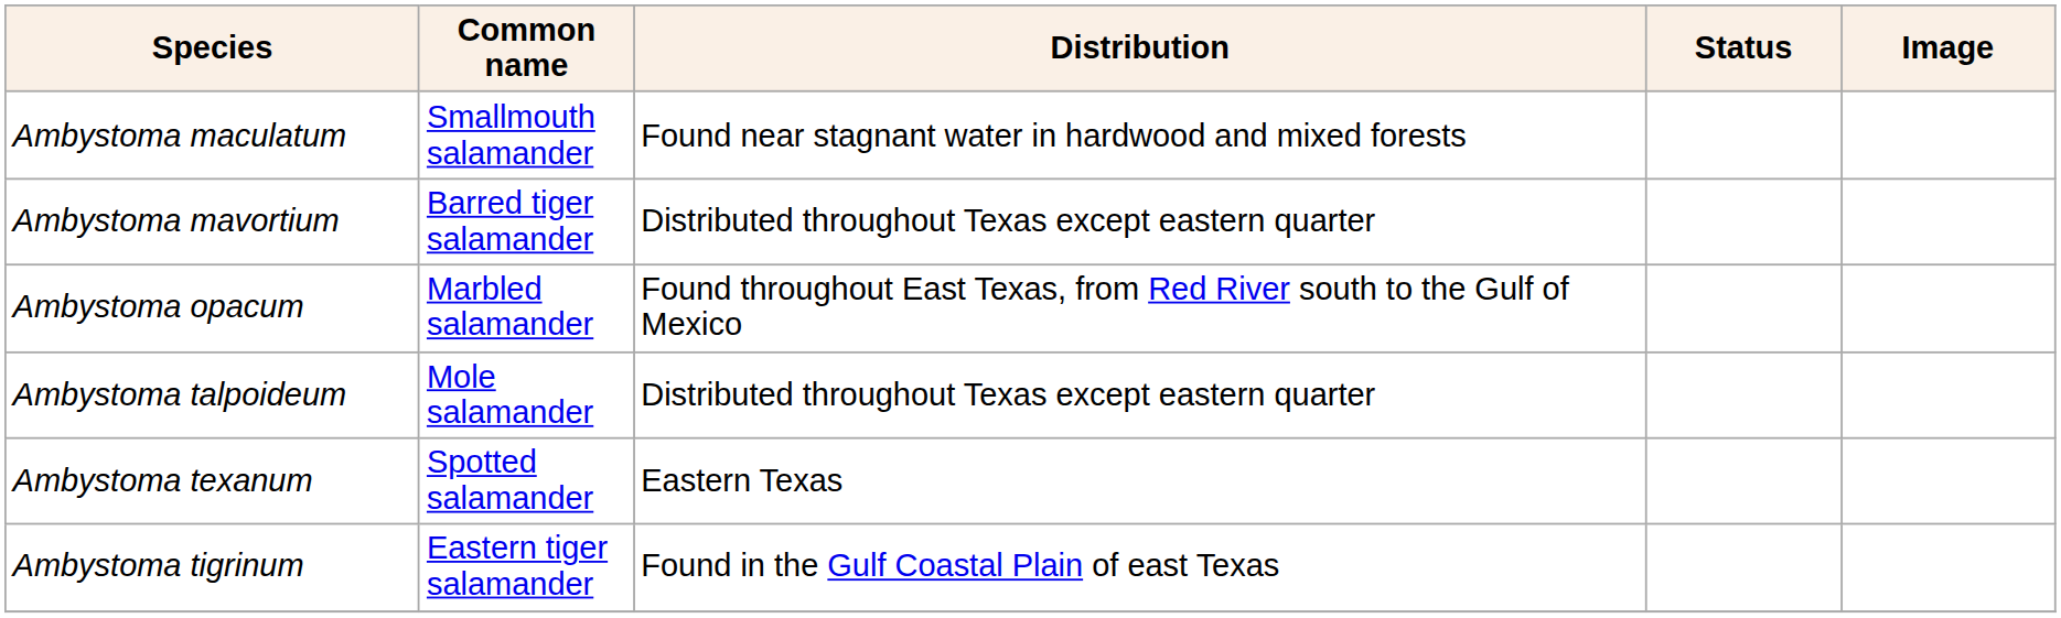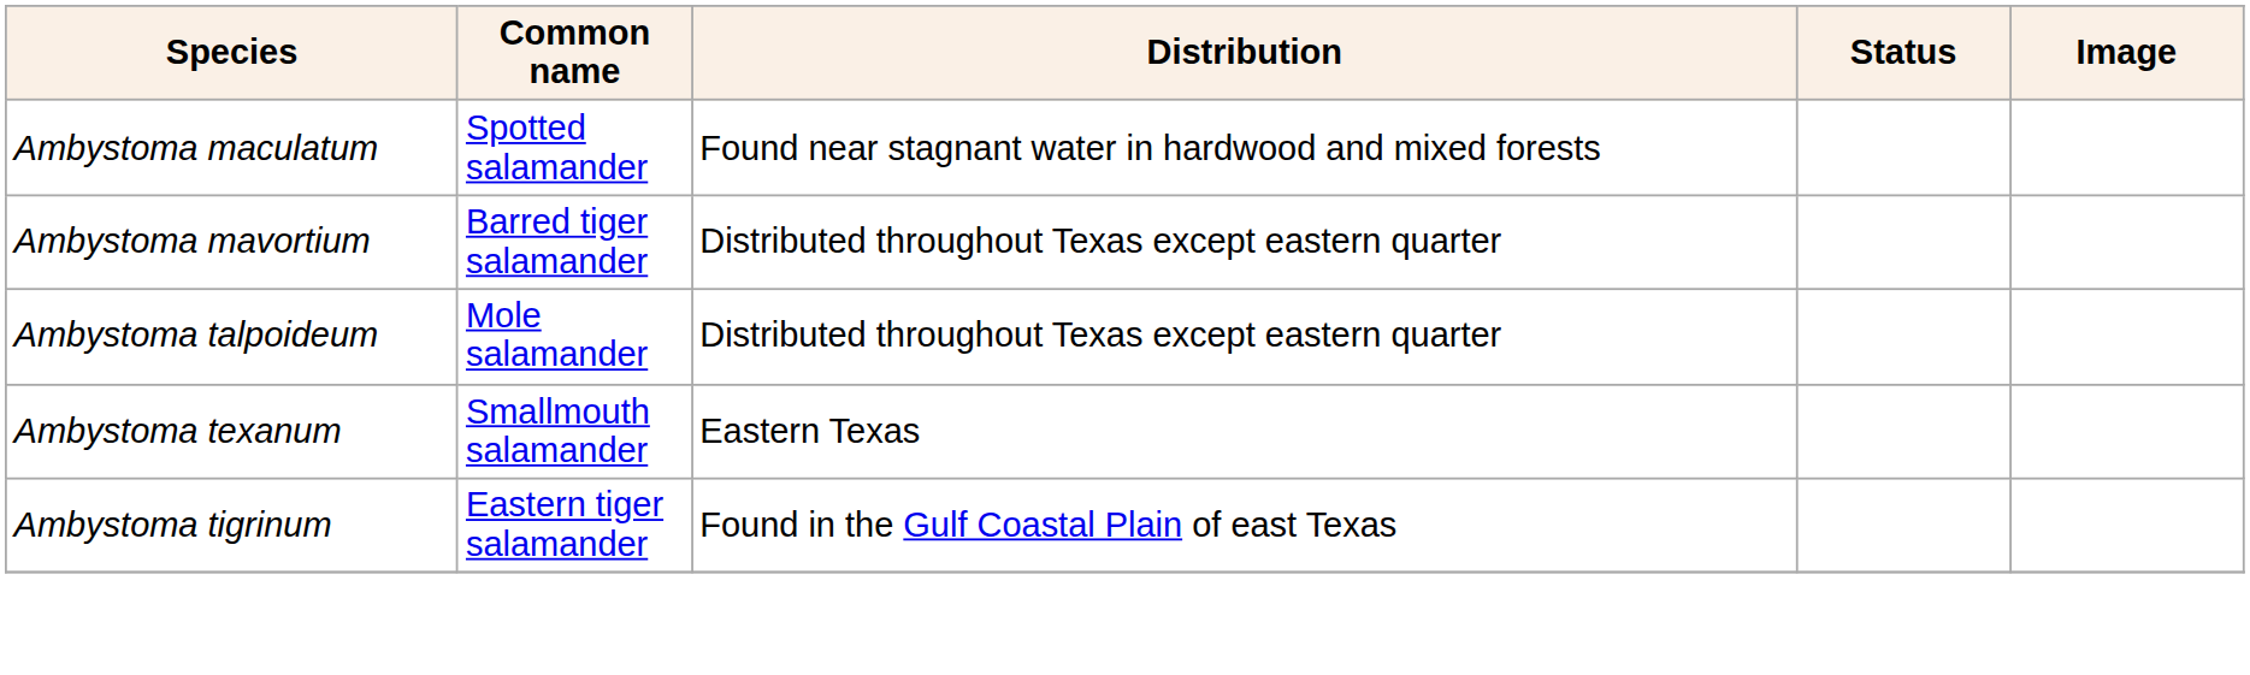Ambystoma maculatum | Common name: Smallmouth salamander -> Spotted salamander
- row: Ambystoma opacum | Marbled salamander | Found throughout East Texas, from Red River south to the Gulf of Mexico
Ambystoma texanum | Common name: Spotted salamander -> Smallmouth salamander
